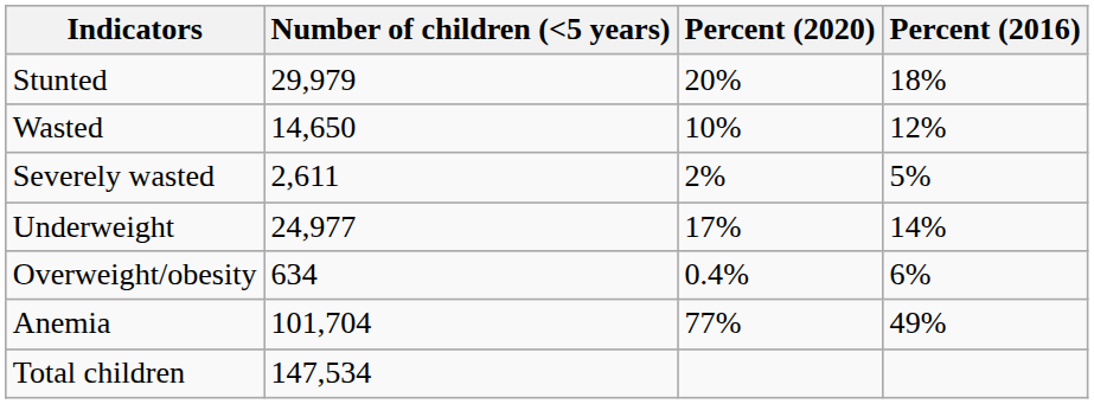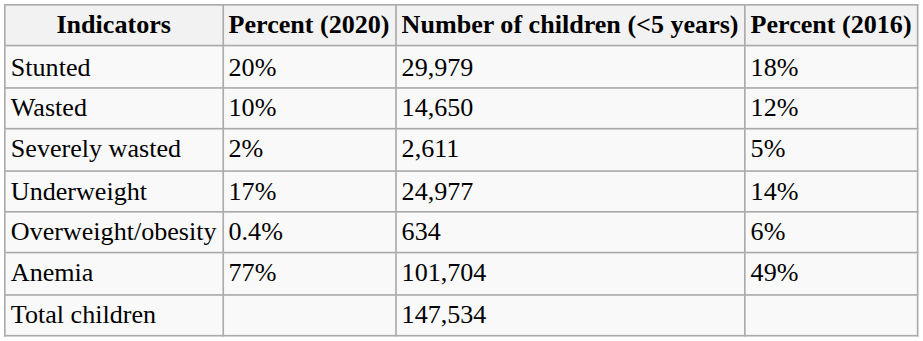columns swapped: Number of children (<5 years) <-> Percent (2020)
